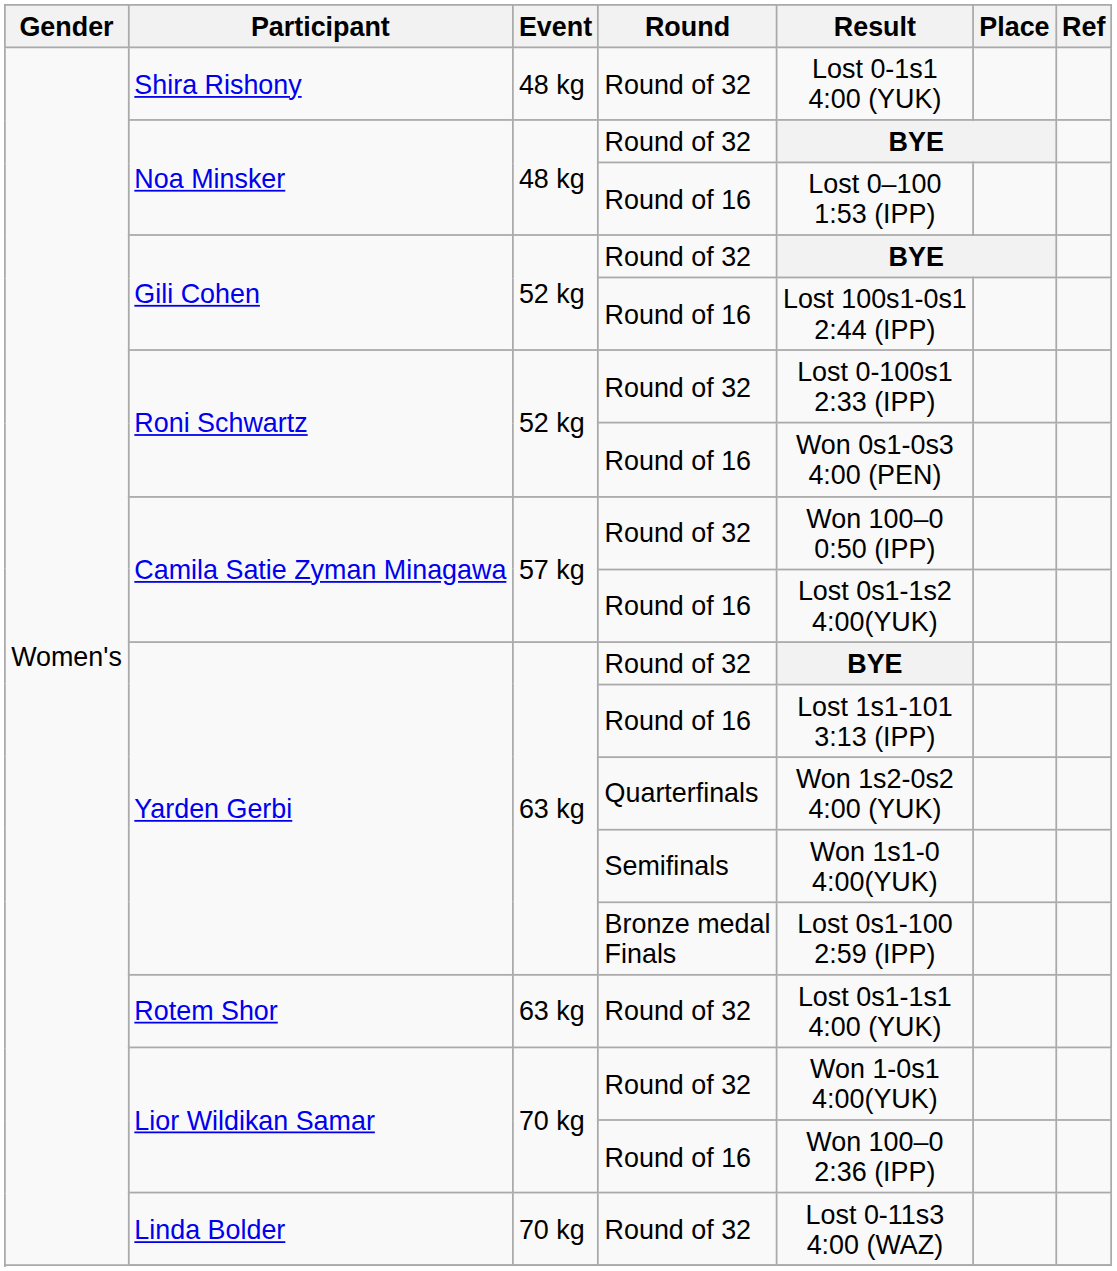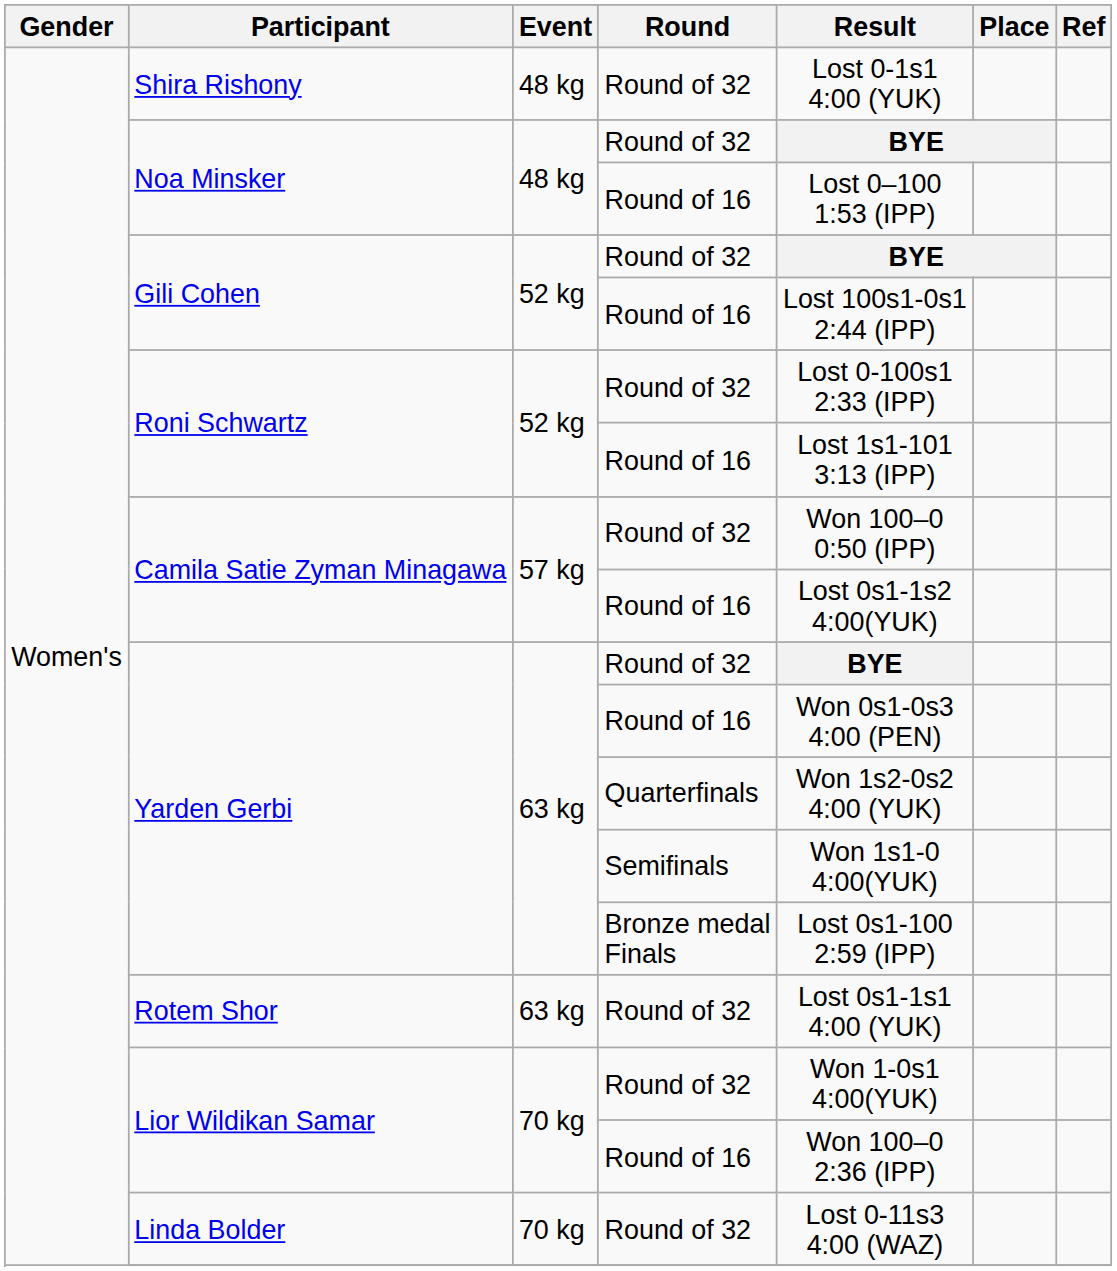Roni Schwartz / Round of 16 | Result: Won 0s1-0s3 4:00 (PEN) -> Lost 1s1-101 3:13 (IPP)
Yarden Gerbi / Round of 16 | Result: Lost 1s1-101 3:13 (IPP) -> Won 0s1-0s3 4:00 (PEN)
